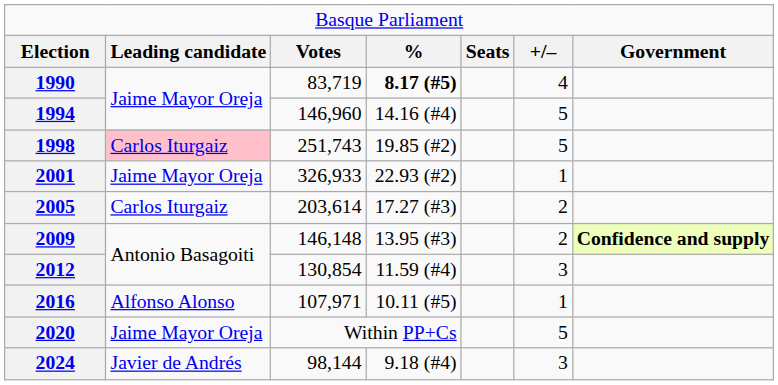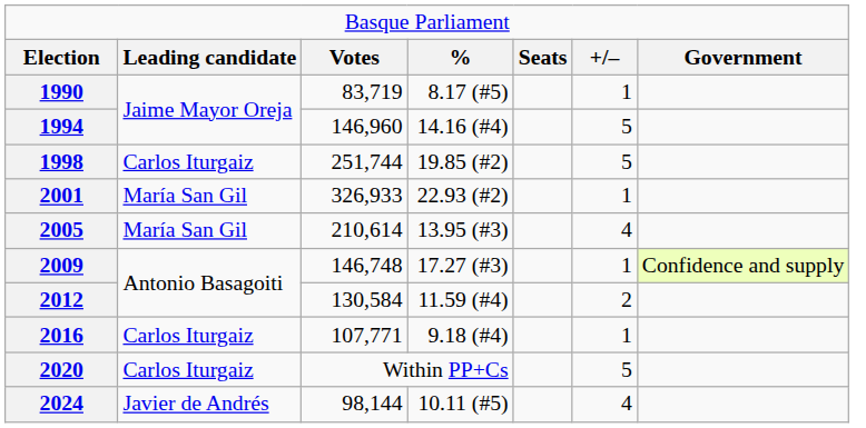1990 | column 4: bold -> normal
1990 | column 6: 4 -> 1
1998 | column 2: pink background -> no background
1998 | column 3: 251,743 -> 251,744
2001 | column 2: Jaime Mayor Oreja -> María San Gil
2005 | column 2: Carlos Iturgaiz -> María San Gil
2005 | column 3: 203,614 -> 210,614
2005 | column 4: 17.27 (#3) -> 13.95 (#3)
2005 | column 6: 2 -> 4
2009 | column 3: 146,148 -> 146,748
2009 | column 4: 13.95 (#3) -> 17.27 (#3)
2009 | column 6: 2 -> 1
2009 | column 7: bold -> normal
2012 | column 3: 130,854 -> 130,584
2012 | column 6: 3 -> 2
2016 | column 2: Alfonso Alonso -> Carlos Iturgaiz
2016 | column 3: 107,971 -> 107,771
2016 | column 4: 10.11 (#5) -> 9.18 (#4)
2020 | column 2: Jaime Mayor Oreja -> Carlos Iturgaiz
2024 | column 4: 9.18 (#4) -> 10.11 (#5)
2024 | column 6: 3 -> 4
